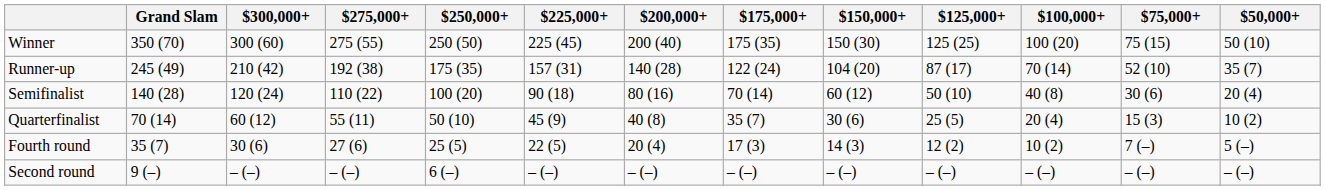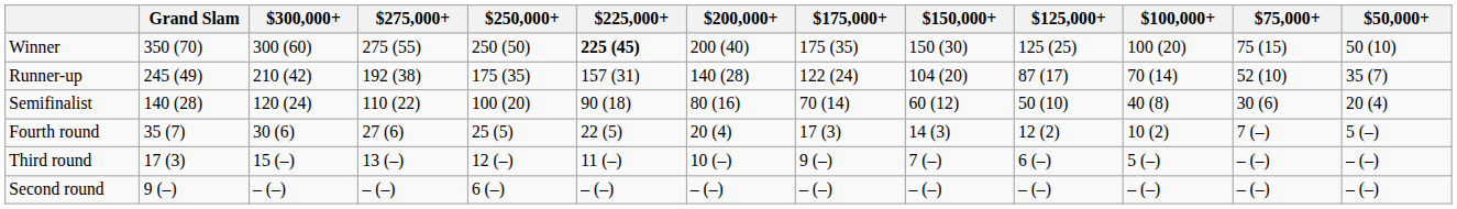Winner | $225,000+: normal -> bold
- row: Quarterfinalist | 70 (14) | 60 (12) | 55 (11) | 50 (10) | 45 (9) | 40 (8) | 35 (7) | 30 (6) | 25 (5) | 20 (4) | 15 (3) | 10 (2)
+ row: Third round | 17 (3) | 15 (–) | 13 (–) | 12 (–) | 11 (–) | 10 (–) | 9 (–) | 7 (–) | 6 (–) | 5 (–) | – (–) | – (–)
